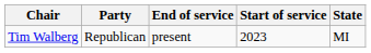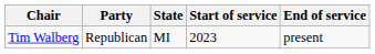columns swapped: State <-> End of service
